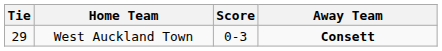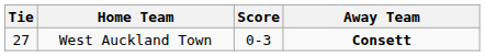West Auckland Town | Tie: 29 -> 27
